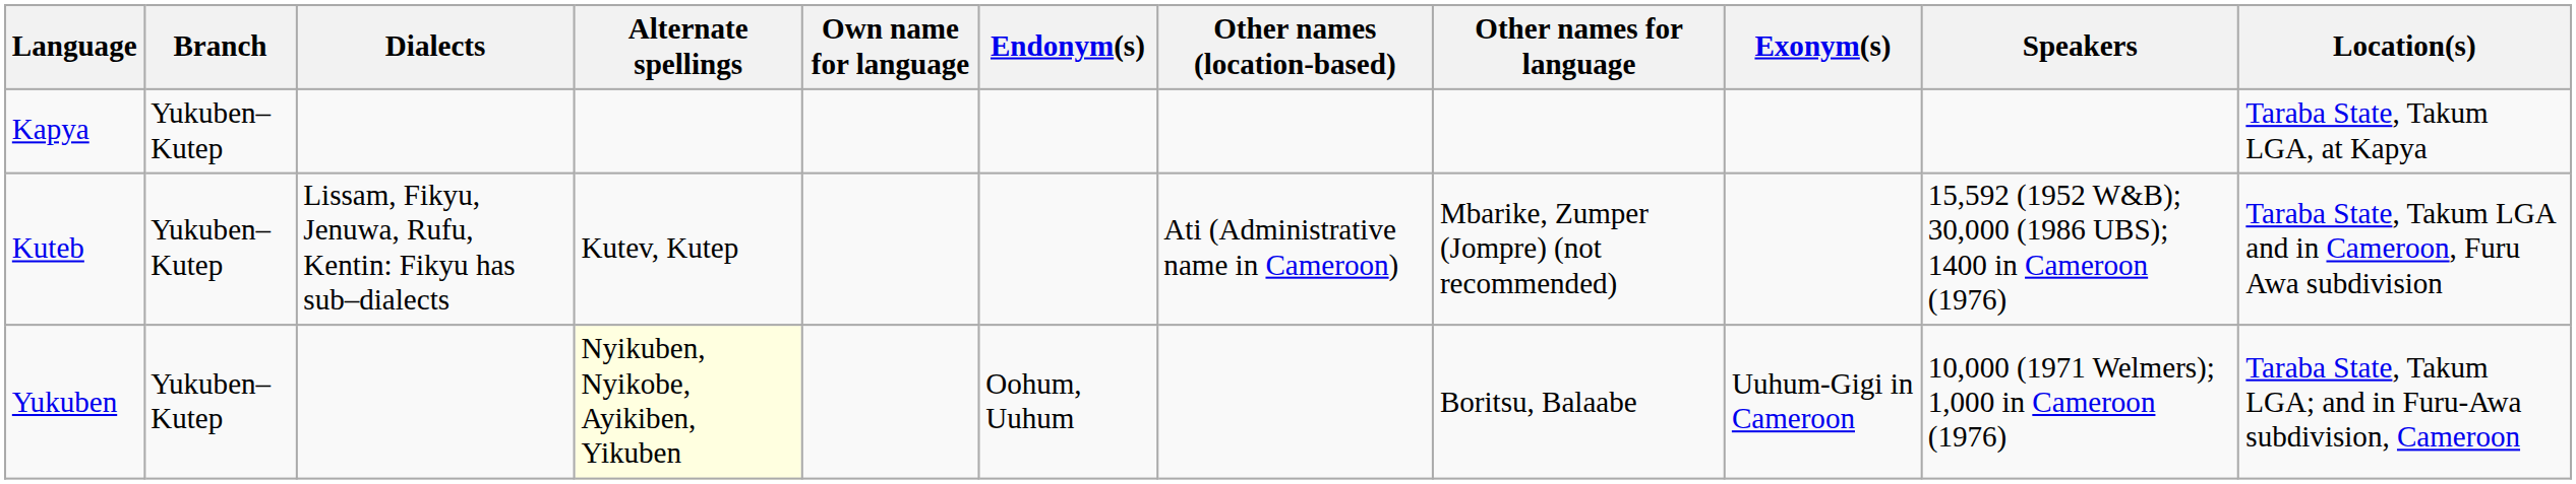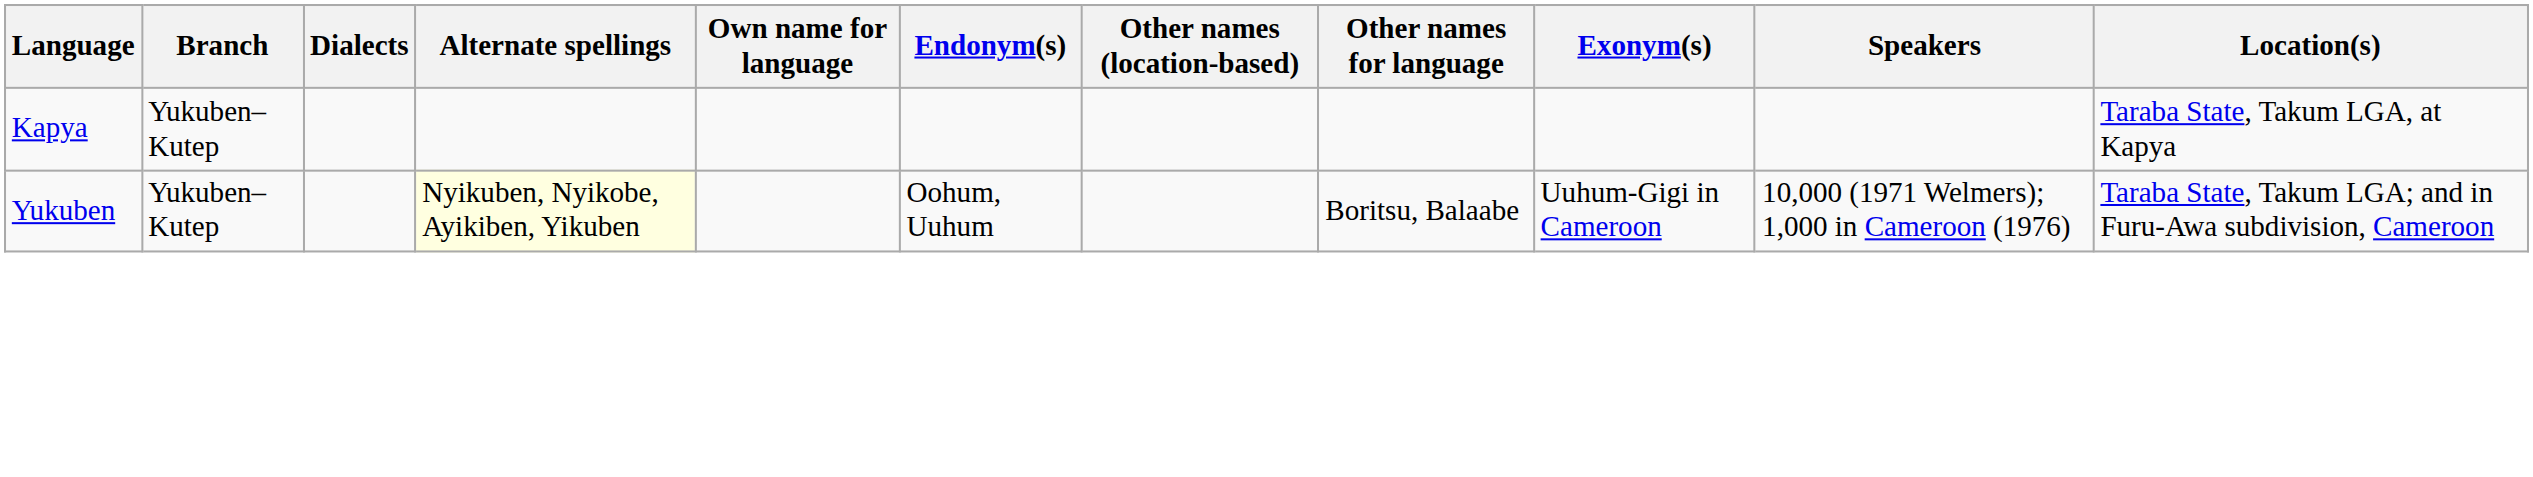- row: Kuteb | Yukuben–Kutep | Lissam, Fikyu, Jenuwa, Rufu, Kentin: Fikyu has sub–dialects | Kutev, Kutep | Ati (Administrative name in Cameroon) | Mbarike, Zumper (Jompre) (not recommended) | 15,592 (1952 W&B); 30,000 (1986 UBS); 1400 in Cameroon (1976) | Taraba State, Takum LGA and in Cameroon, Furu Awa subdivision
